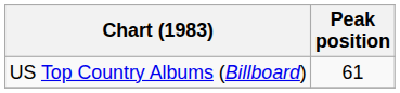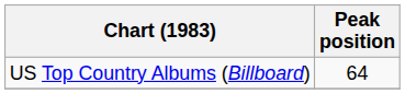US Top Country Albums (Billboard) | Peak position: 61 -> 64
